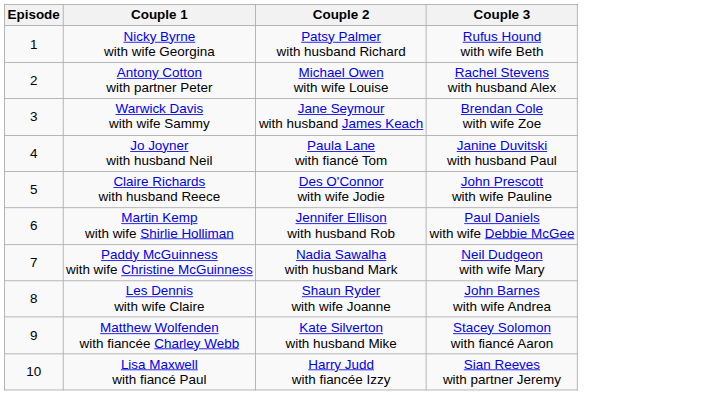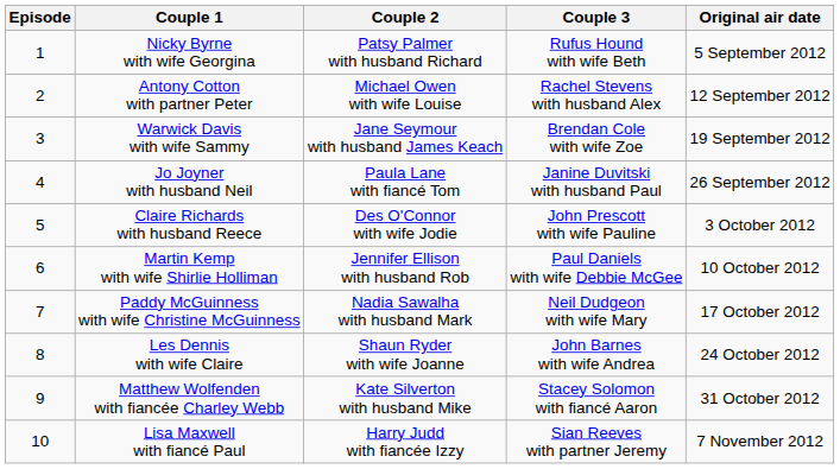+ column: Original air date | 5 September 2012 | 12 September 2012 | 19 September 2012 | 26 September 2012 | 3 October 2012 | 10 October 2012 | 17 October 2012 | 24 October 2012 | 31 October 2012 | 7 November 2012
